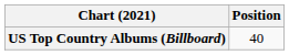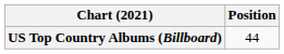US Top Country Albums (Billboard) | Position: 40 -> 44
